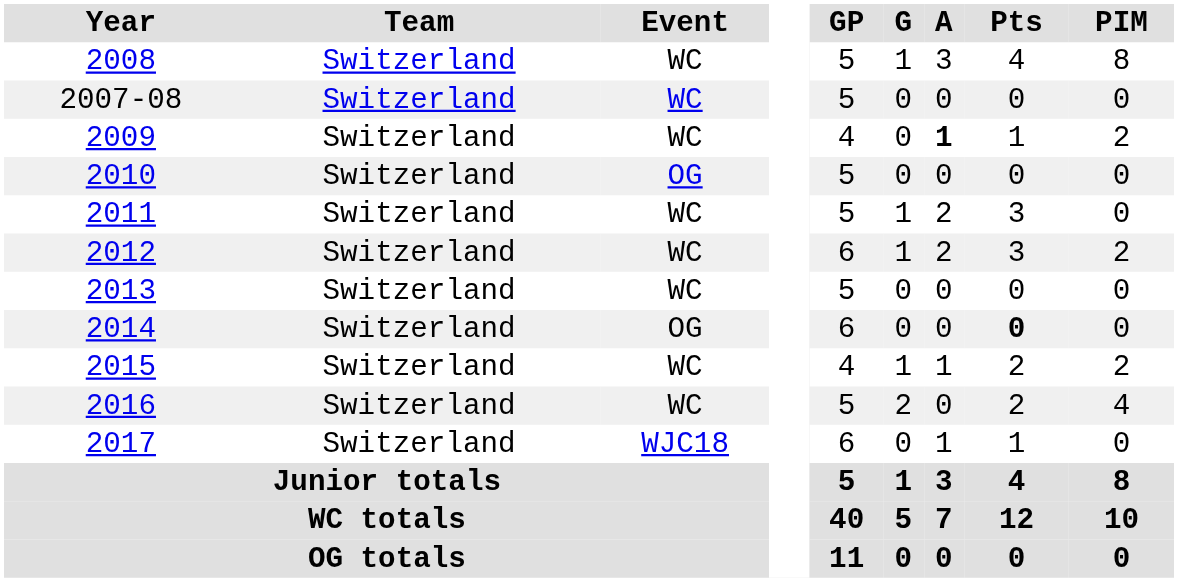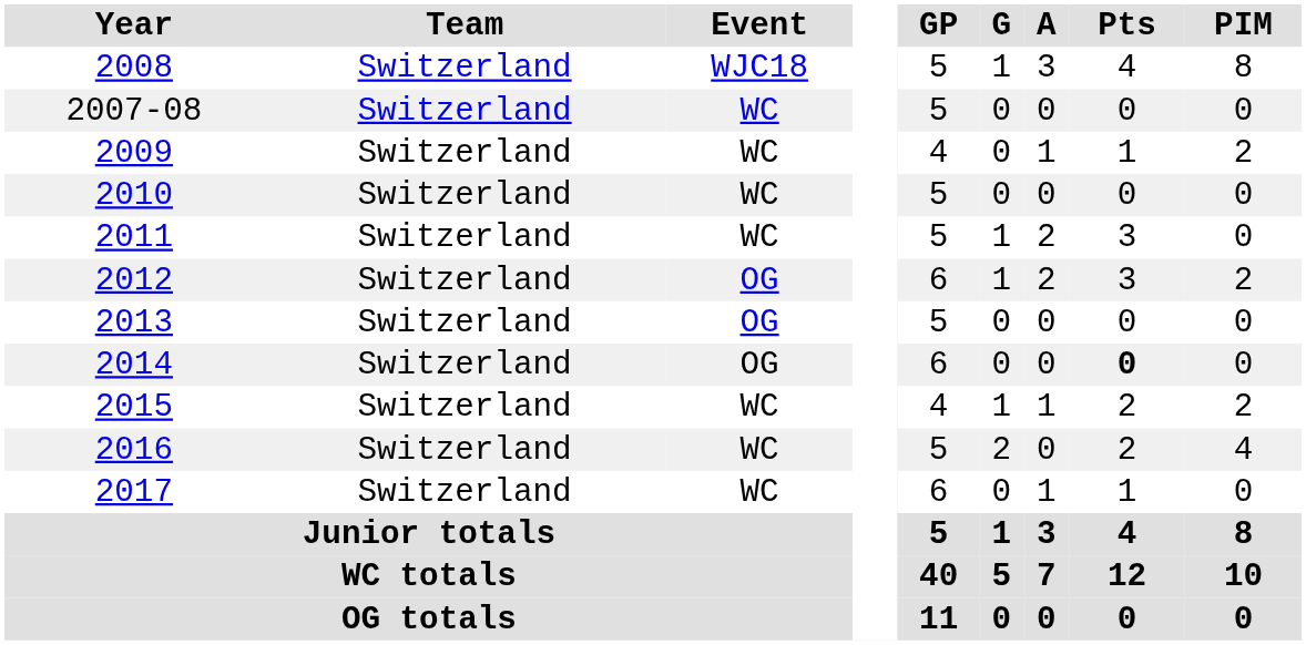2008 | Event: WC -> WJC18
2009 | A: bold -> normal
2010 | Event: OG -> WC
2012 | Event: WC -> OG
2013 | Event: WC -> OG
2017 | Event: WJC18 -> WC
